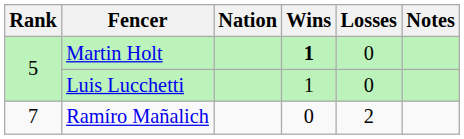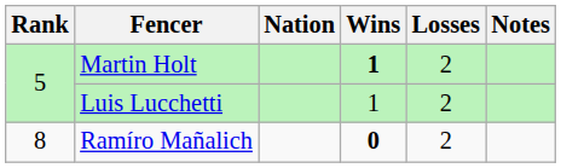Martin Holt | Losses: 0 -> 2
Luis Lucchetti | Losses: 0 -> 2
Ramíro Mañalich | Rank: 7 -> 8
Ramíro Mañalich | Wins: normal -> bold
